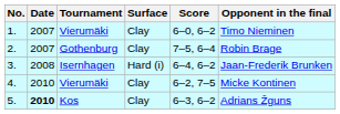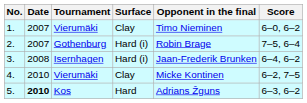columns swapped: Opponent in the final <-> Score
2. | Surface: Clay -> Hard (i)
5. | Surface: Clay -> Hard
